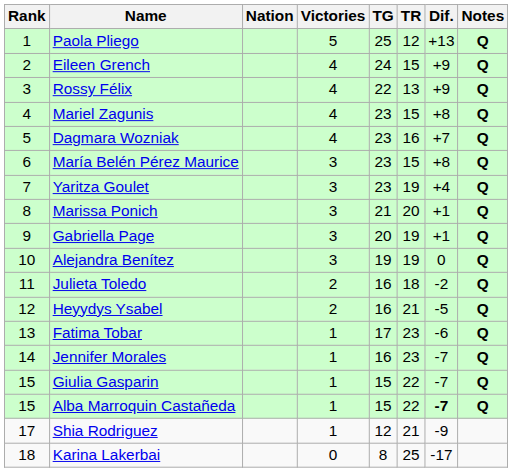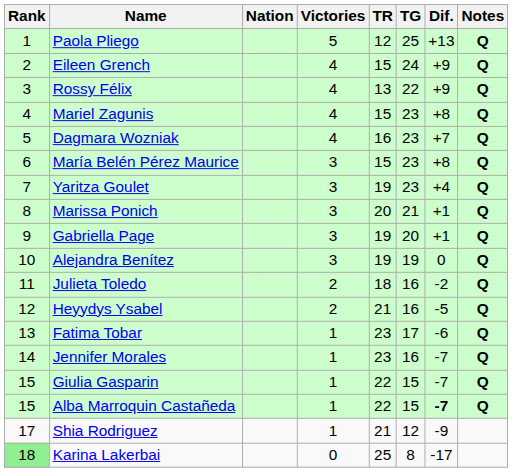columns swapped: TG <-> TR
Karina Lakerbai | Rank: no background -> lightgreen background
